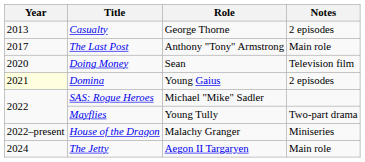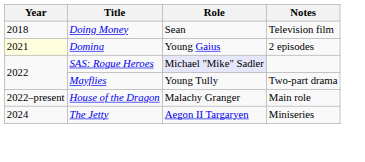- row: 2013 | Casualty | George Thorne | 2 episodes
- row: 2017 | The Last Post | Anthony "Tony" Armstrong | Main role
Doing Money | Year: 2020 -> 2018
SAS: Rogue Heroes | Role: no background -> lavender background
House of the Dragon | Notes: Miniseries -> Main role
The Jetty | Notes: Main role -> Miniseries
